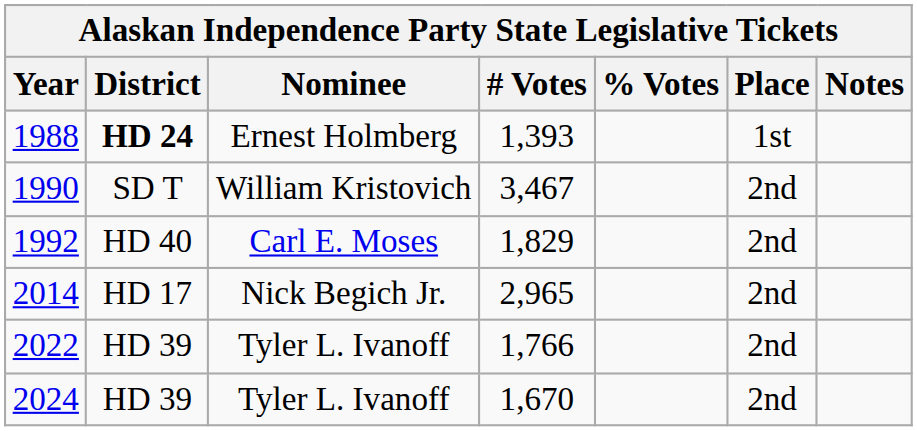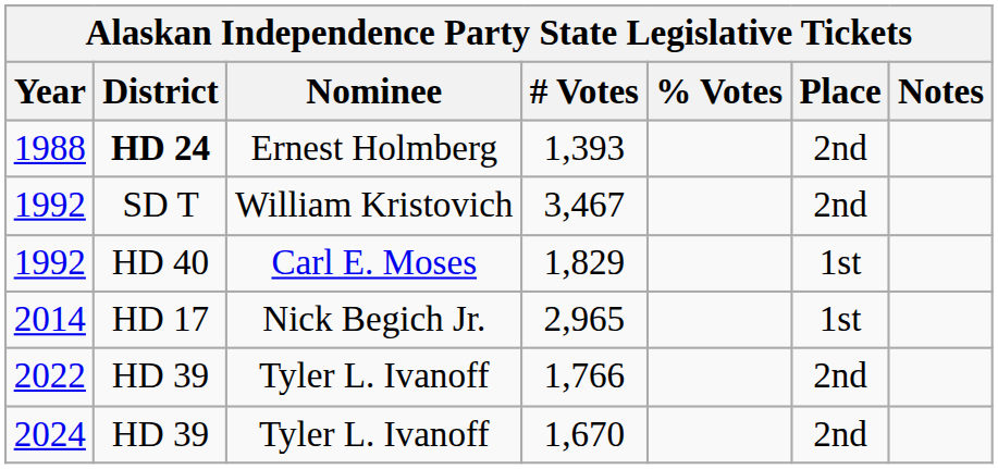1,393 | Place: 1st -> 2nd
3,467 | Year: 1990 -> 1992
1,829 | Place: 2nd -> 1st
2,965 | Place: 2nd -> 1st
